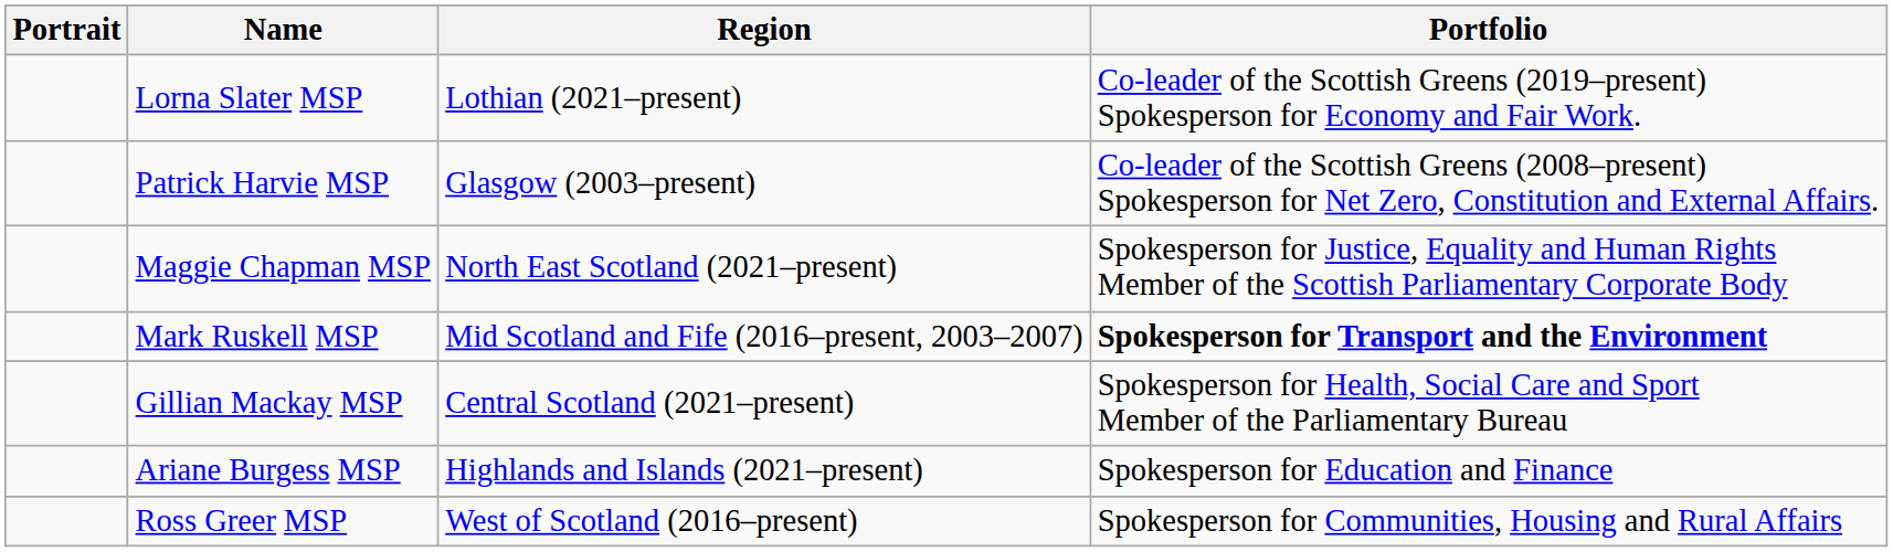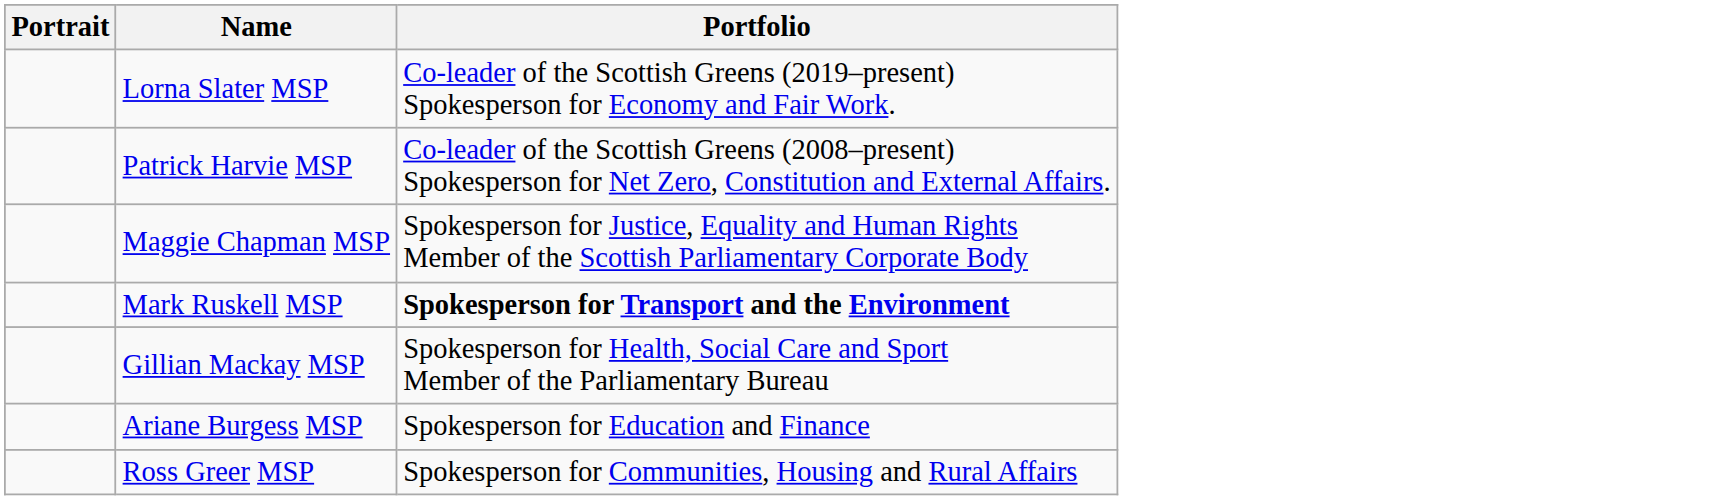- column: Region | Lothian (2021–present) | Glasgow (2003–present) | North East Scotland (2021–present) | Mid Scotland and Fife (2016–present, 2003–2007) | Central Scotland (2021–present) | Highlands and Islands (2021–present) | West of Scotland (2016–present)
